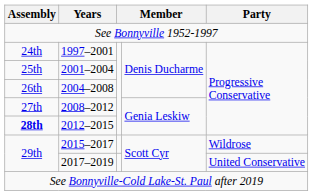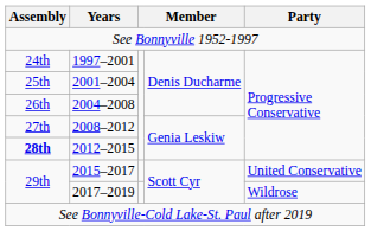2015–2017 | Party: Wildrose -> United Conservative
2017–2019 | Party: United Conservative -> Wildrose
